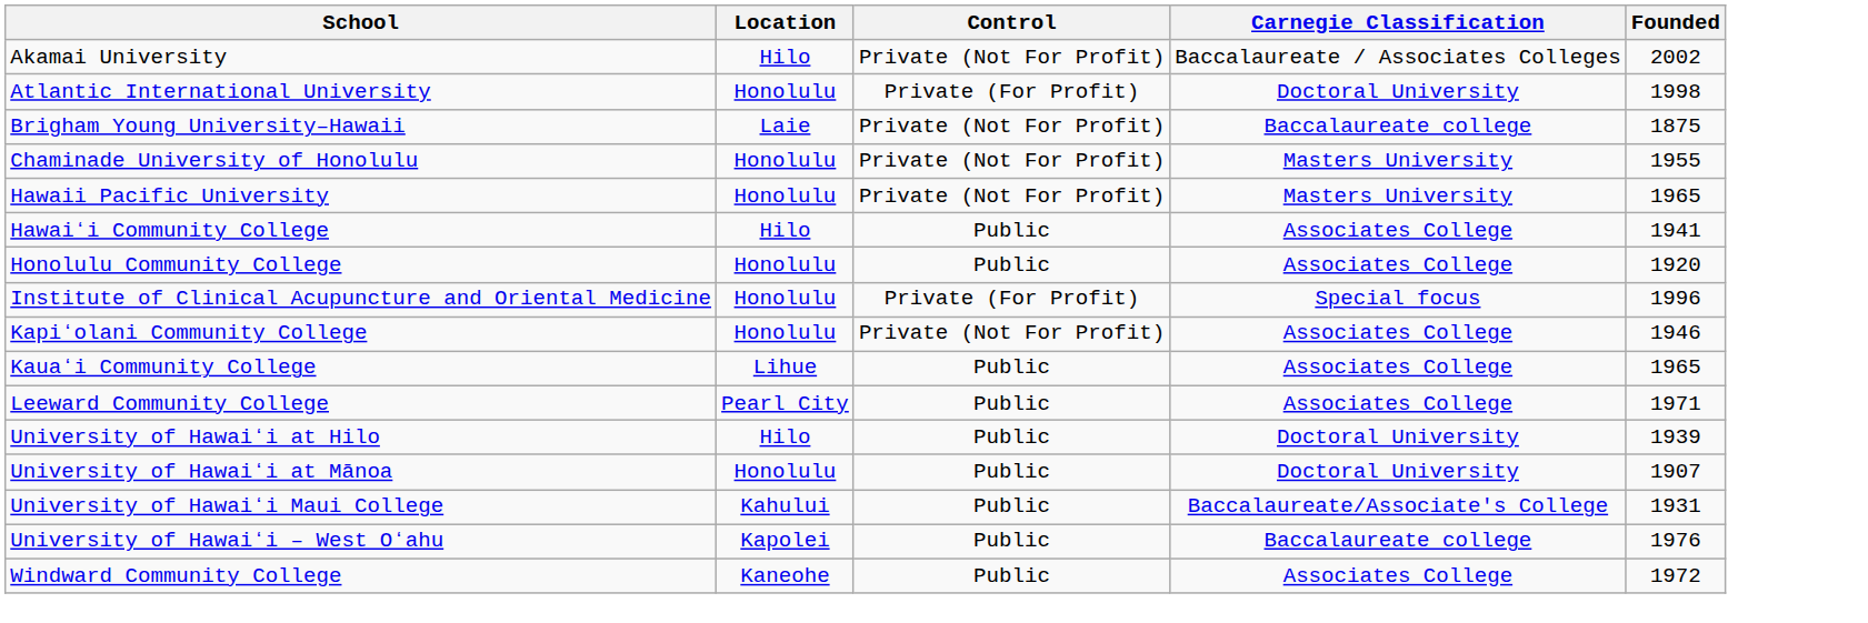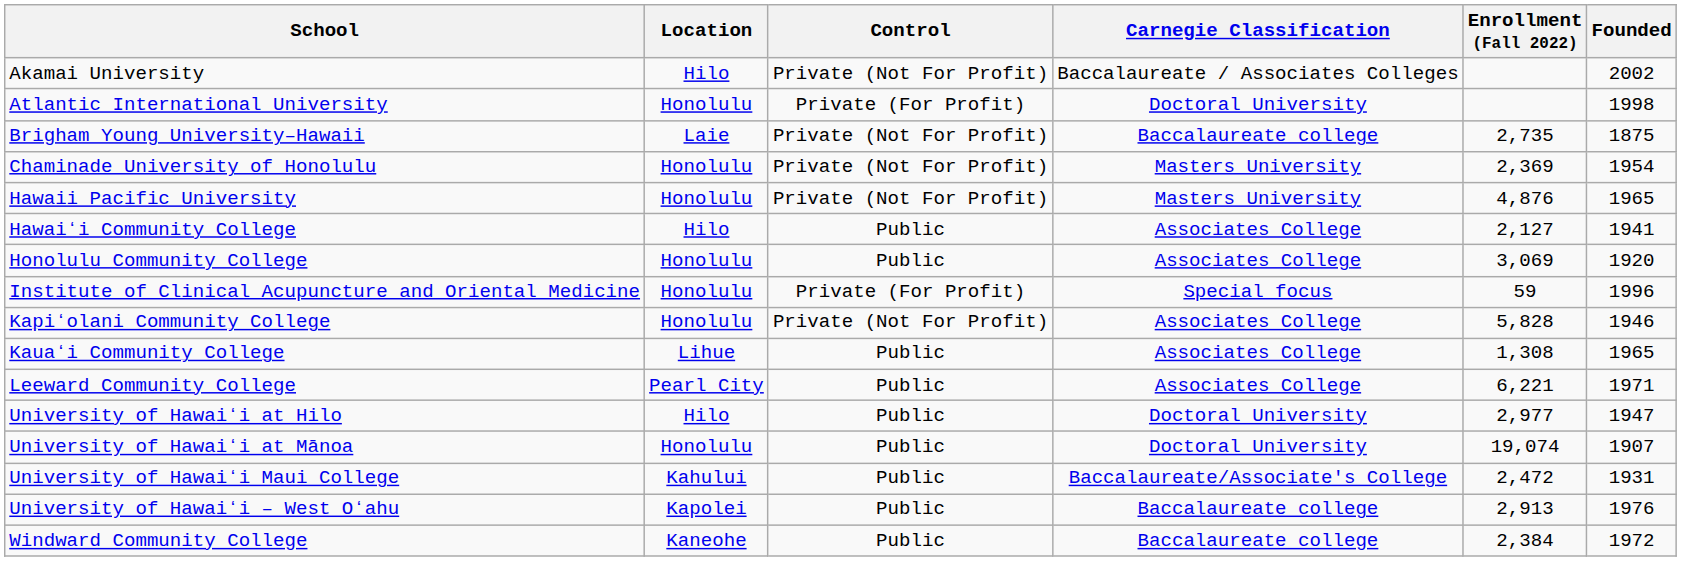+ column: Enrollment (Fall 2022) | 2,735 | 2,369 | 4,876 | 2,127 | 3,069 | 59 | 5,828 | 1,308 | 6,221 | 2,977 | 19,074 | 2,472 | 2,913 | 2,384
Chaminade University of Honolulu | Founded: 1955 -> 1954
University of Hawaiʻi at Hilo | Founded: 1939 -> 1947
Windward Community College | Carnegie Classification: Associates College -> Baccalaureate college
